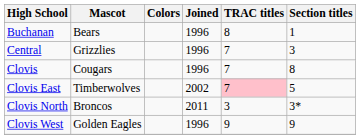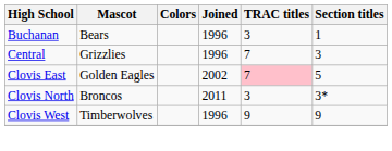Buchanan | TRAC titles: 8 -> 3
- row: Clovis | Cougars | 1996 | 7 | 8
Clovis East | Mascot: Timberwolves -> Golden Eagles
Clovis West | Mascot: Golden Eagles -> Timberwolves
